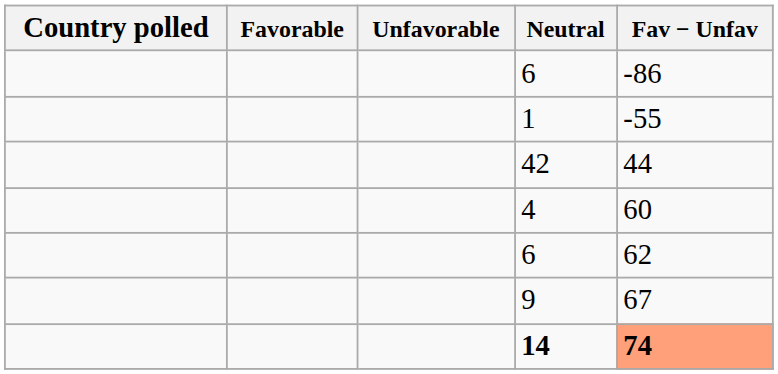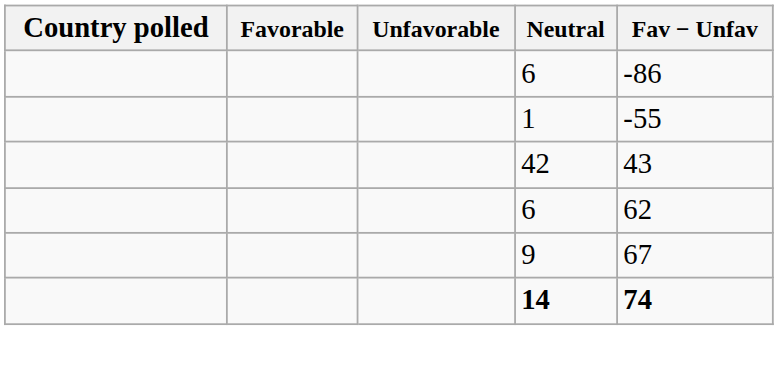42 | Fav − Unfav: 44 -> 43
- row: 4 | 60
14 | Fav − Unfav: lightsalmon background -> no background
